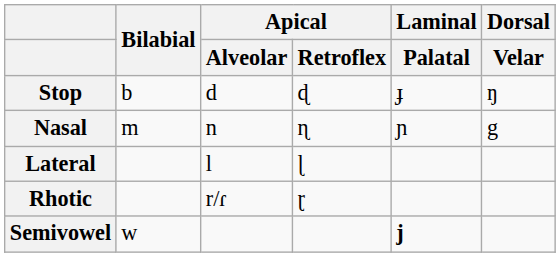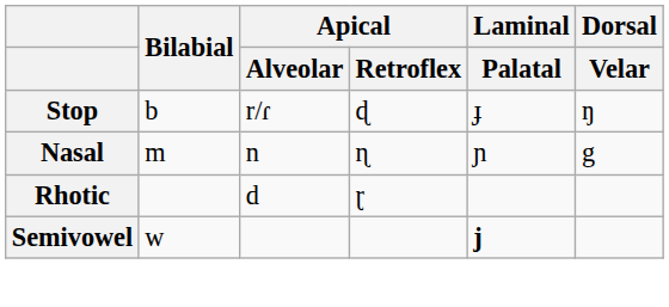Stop | Apical / Alveolar: d -> r/ɾ
- row: Lateral | l | ɭ
Rhotic | Apical / Alveolar: r/ɾ -> d
